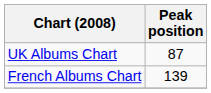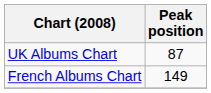French Albums Chart | Peak position: 139 -> 149
